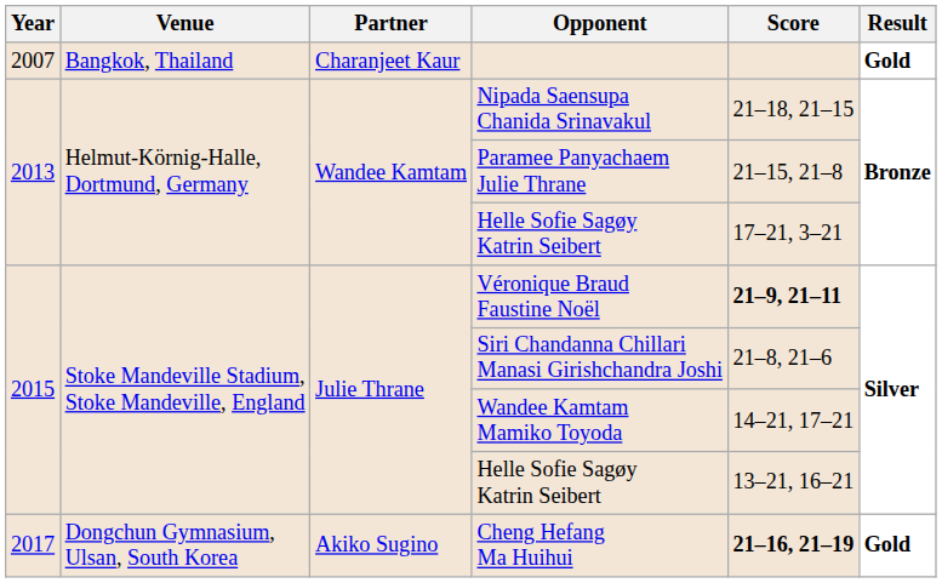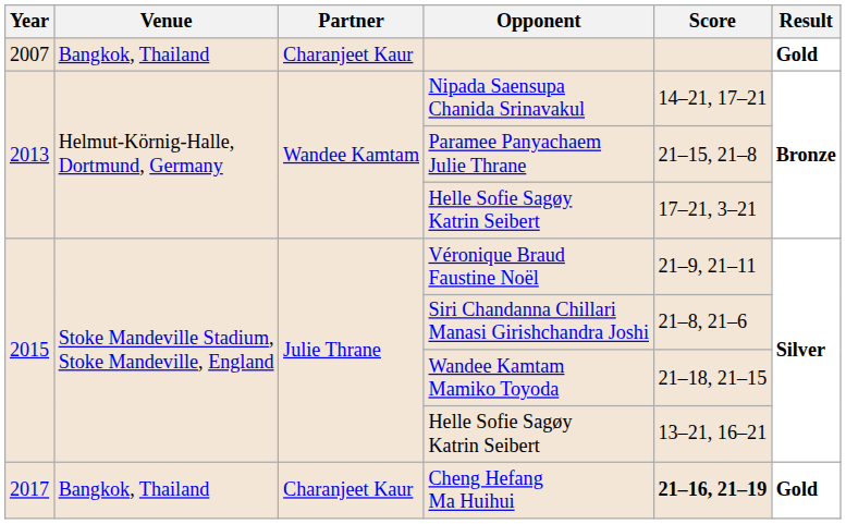Nipada Saensupa Chanida Srinavakul | Score: 21–18, 21–15 -> 14–21, 17–21
Véronique Braud Faustine Noël | Score: bold -> normal
Wandee Kamtam Mamiko Toyoda | Score: 14–21, 17–21 -> 21–18, 21–15
Cheng Hefang Ma Huihui | Venue: Dongchun Gymnasium, Ulsan, South Korea -> Bangkok, Thailand
Cheng Hefang Ma Huihui | Partner: Akiko Sugino -> Charanjeet Kaur
